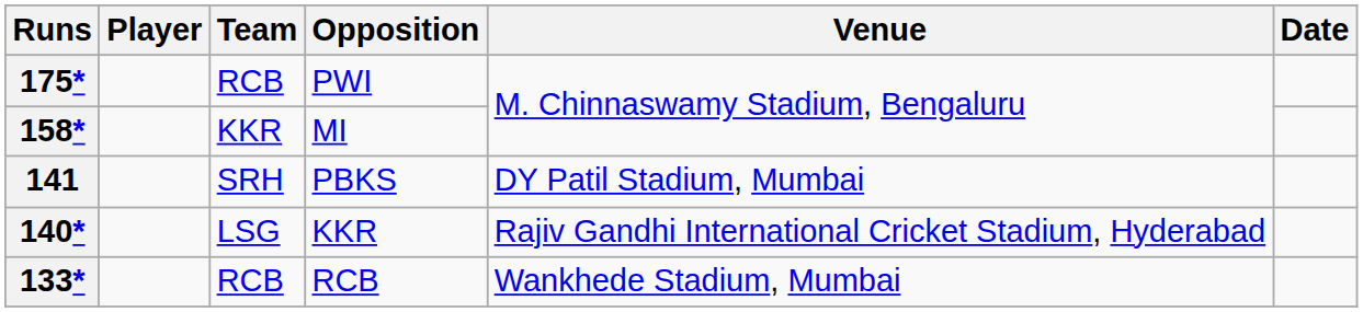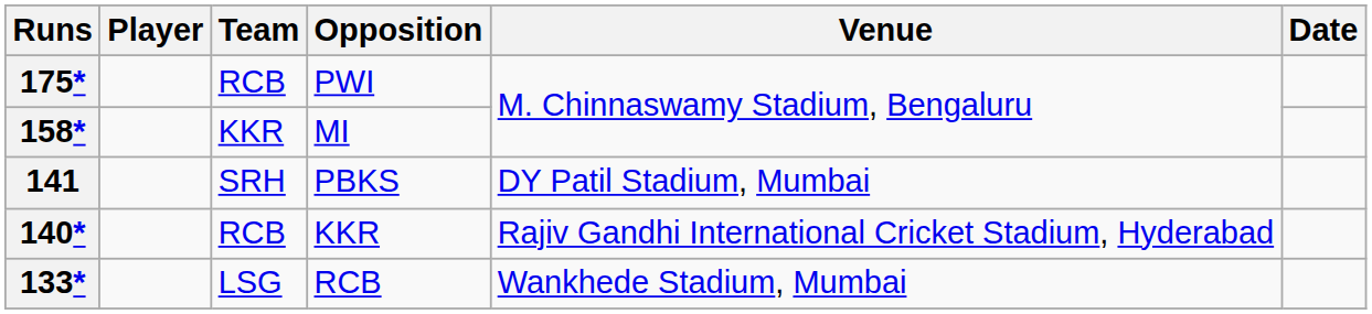140* | Team: LSG -> RCB
133* | Team: RCB -> LSG
